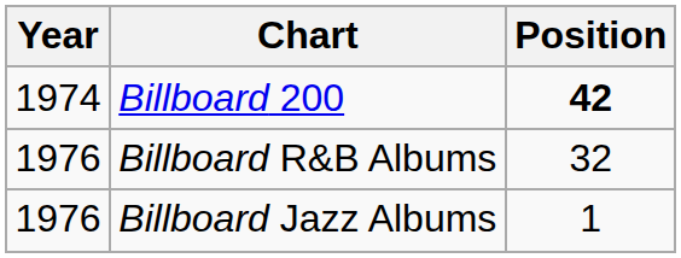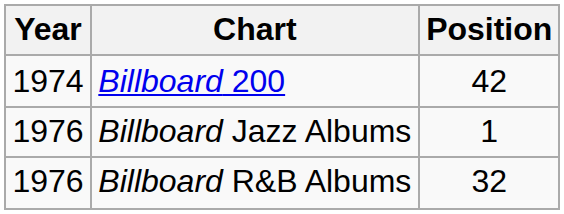Billboard 200 | Position: bold -> normal
rows swapped: Billboard R&B Albums <-> Billboard Jazz Albums
